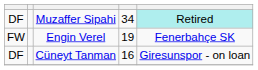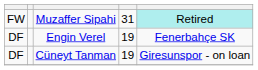Muzaffer Sipahi | column 1: DF -> FW
Muzaffer Sipahi | column 4: 34 -> 31
Engin Verel | column 1: FW -> DF
Cüneyt Tanman | column 4: 16 -> 19
